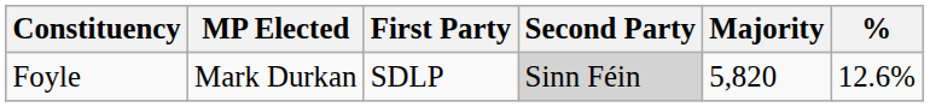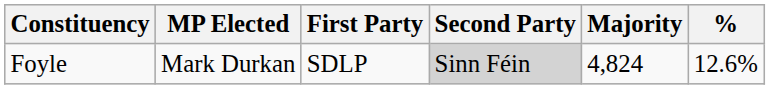Foyle | Majority: 5,820 -> 4,824
